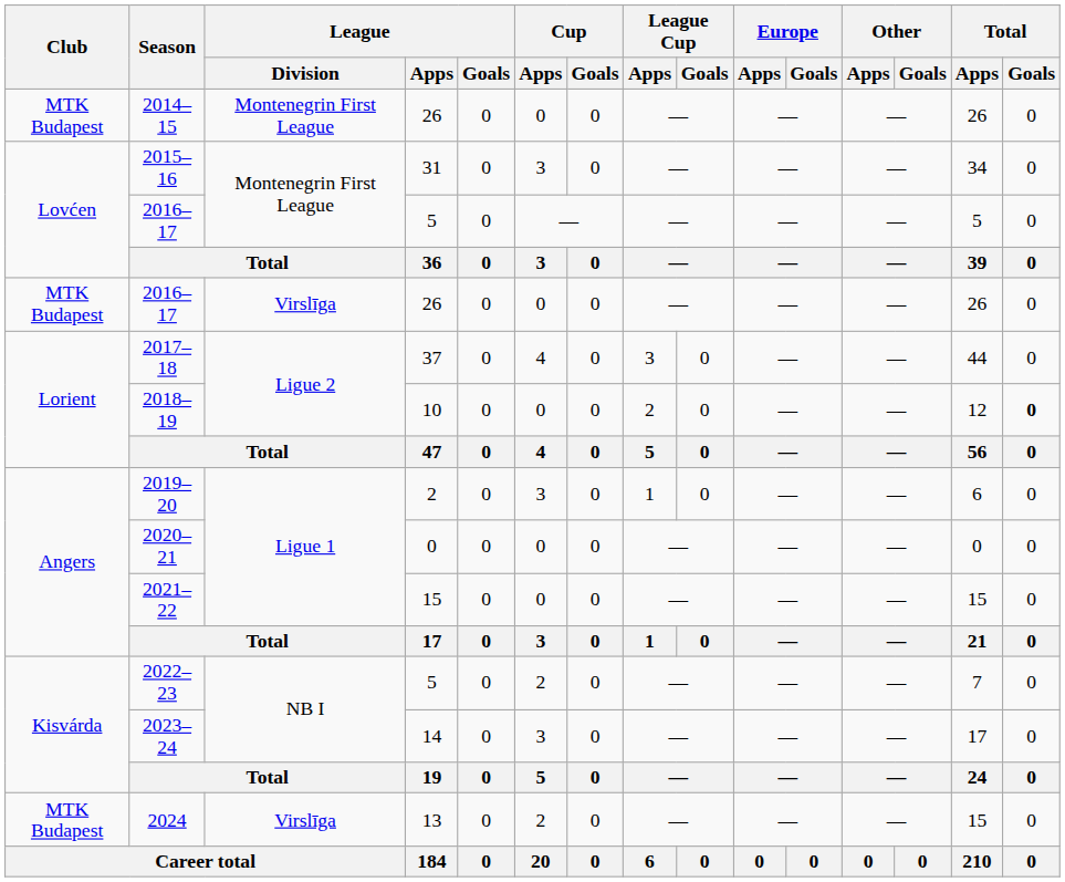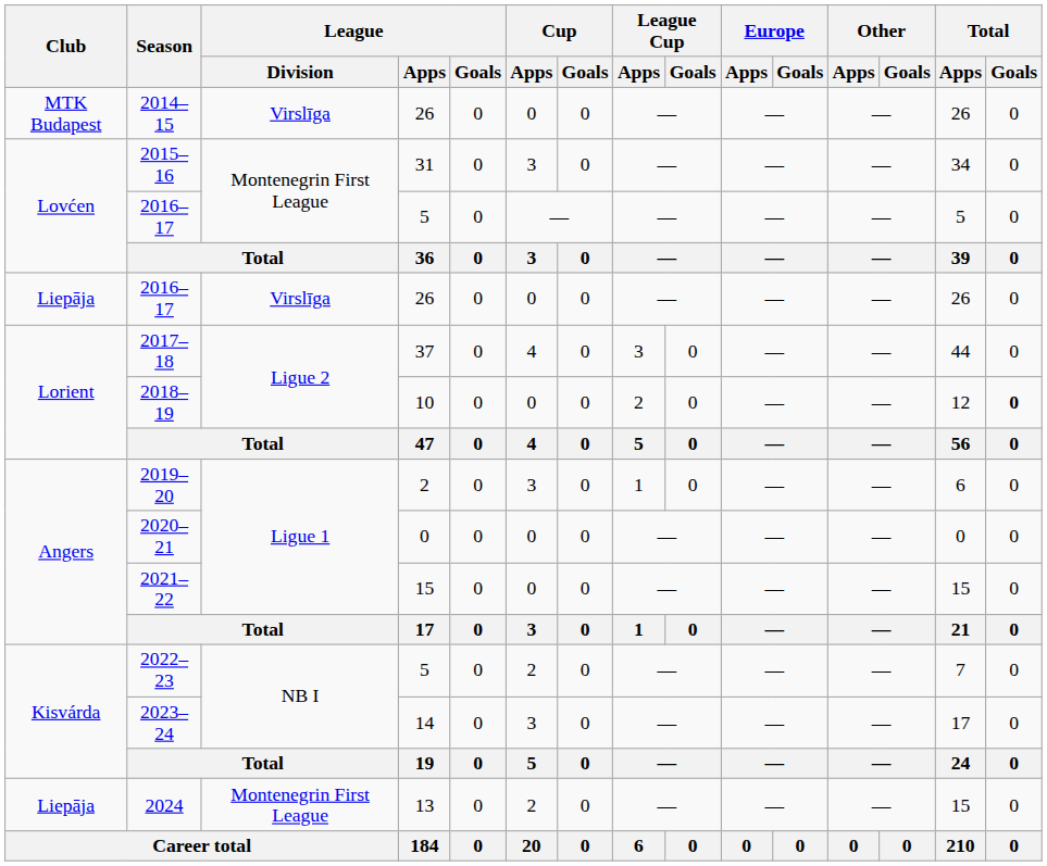2014–15 | League / Division: Montenegrin First League -> Virslīga
2016–17 / 26 | Club: MTK Budapest -> Liepāja
2024 | Club: MTK Budapest -> Liepāja
2024 | League / Division: Virslīga -> Montenegrin First League
